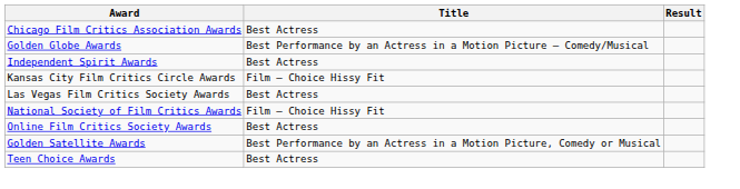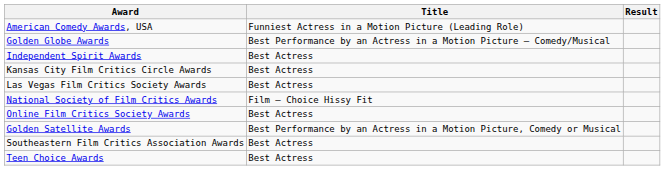+ row: American Comedy Awards, USA | Funniest Actress in a Motion Picture (Leading Role)
- row: Chicago Film Critics Association Awards | Best Actress
Kansas City Film Critics Circle Awards | Title: Film – Choice Hissy Fit -> Best Actress
+ row: Southeastern Film Critics Association Awards | Best Actress
